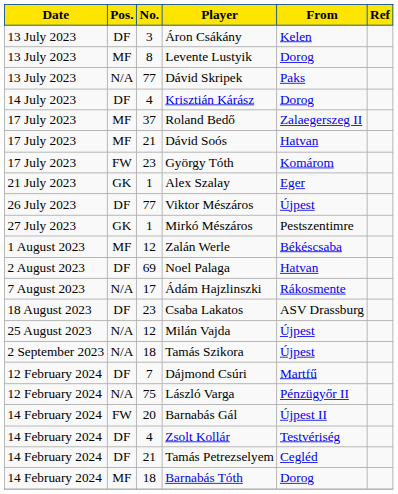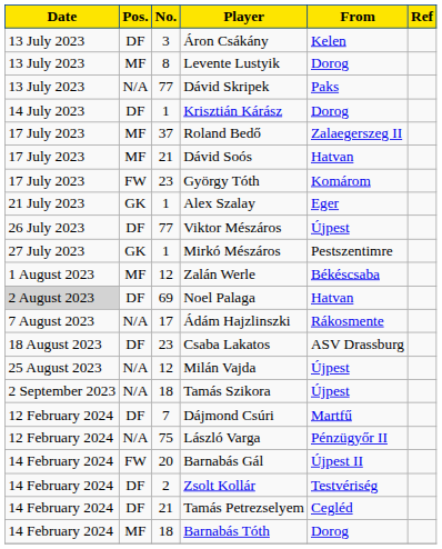Krisztián Kárász | No.: 4 -> 1
Noel Palaga | Date: no background -> lightgrey background
Zsolt Kollár | No.: 4 -> 2
